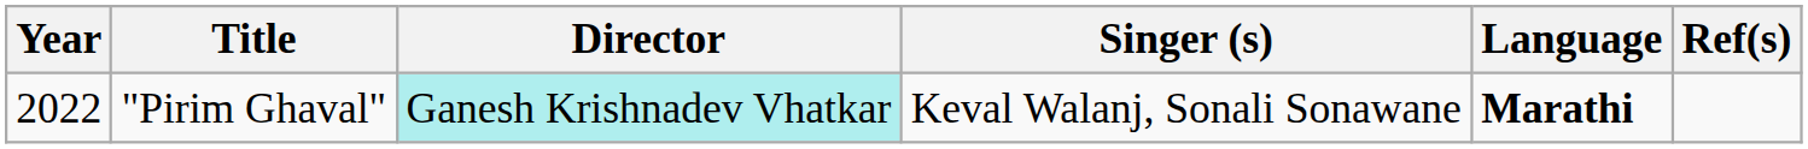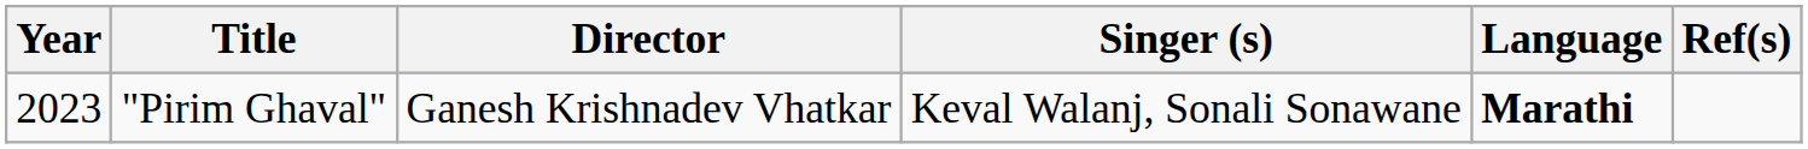"Pirim Ghaval" | Year: 2022 -> 2023
"Pirim Ghaval" | Director: paleturquoise background -> no background
